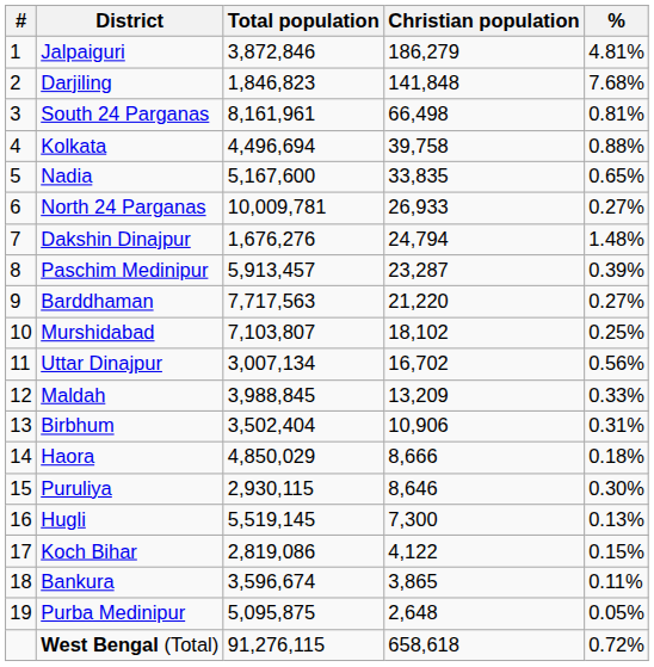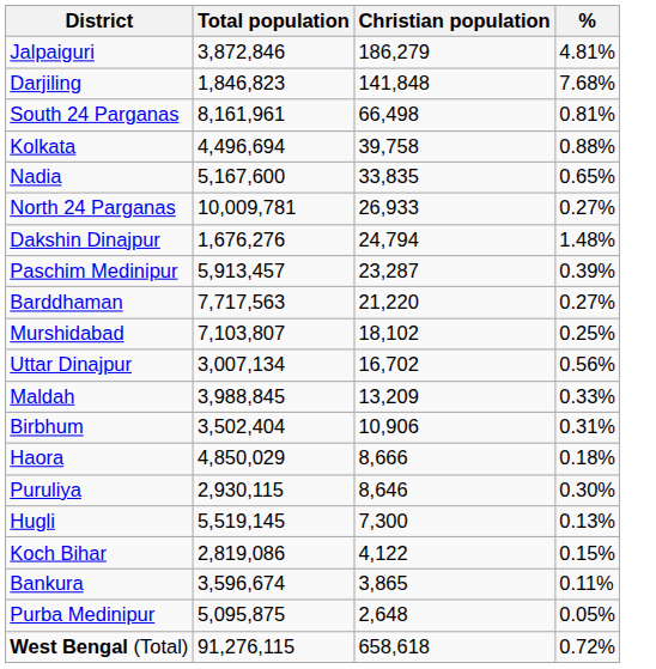- column: # | 1 | 2 | 3 | 4 | 5 | 6 | 7 | 8 | 9 | 10 | 11 | 12 | 13 | 14 | 15 | 16 | 17 | 18 | 19
